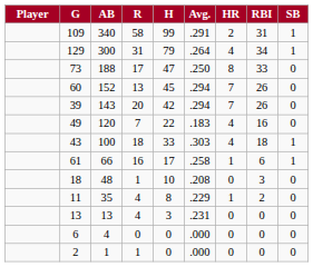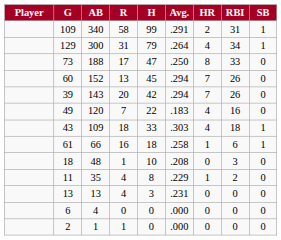43 | AB: 100 -> 109
61 | H: 17 -> 18
